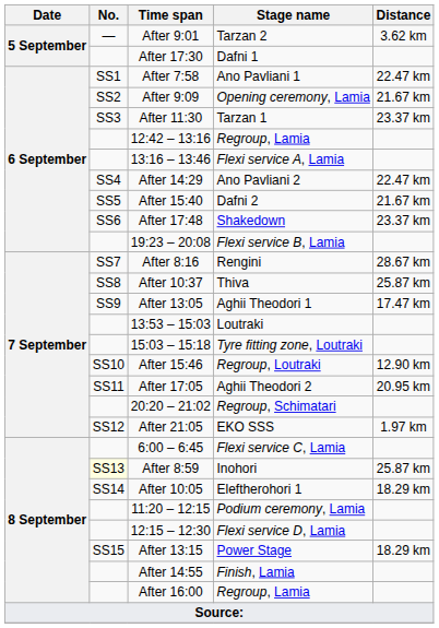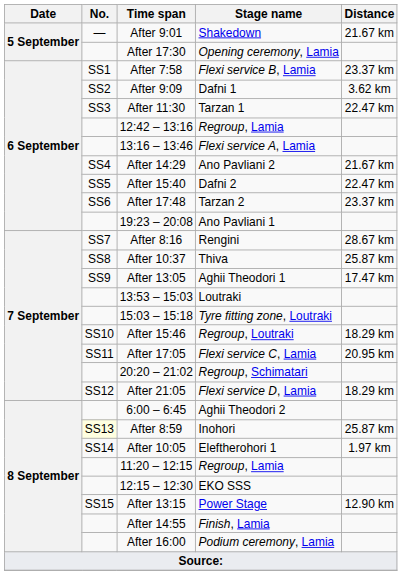After 9:01 | Stage name: Tarzan 2 -> Shakedown
After 9:01 | Distance: 3.62 km -> 21.67 km
After 17:30 | Stage name: Dafni 1 -> Opening ceremony, Lamia
After 7:58 | Stage name: Ano Pavliani 1 -> Flexi service B, Lamia
After 7:58 | Distance: 22.47 km -> 23.37 km
After 9:09 | Stage name: Opening ceremony, Lamia -> Dafni 1
After 9:09 | Distance: 21.67 km -> 3.62 km
After 11:30 | Distance: 23.37 km -> 22.47 km
After 14:29 | Distance: 22.47 km -> 21.67 km
After 15:40 | Distance: 21.67 km -> 22.47 km
After 17:48 | Stage name: Shakedown -> Tarzan 2
19:23 – 20:08 | Stage name: Flexi service B, Lamia -> Ano Pavliani 1
After 15:46 | Distance: 12.90 km -> 18.29 km
After 17:05 | Stage name: Aghii Theodori 2 -> Flexi service C, Lamia
After 21:05 | Stage name: EKO SSS -> Flexi service D, Lamia
After 21:05 | Distance: 1.97 km -> 18.29 km
6:00 – 6:45 | Stage name: Flexi service C, Lamia -> Aghii Theodori 2
After 10:05 | Distance: 18.29 km -> 1.97 km
11:20 – 12:15 | Stage name: Podium ceremony, Lamia -> Regroup, Lamia
12:15 – 12:30 | Stage name: Flexi service D, Lamia -> EKO SSS
After 13:15 | Distance: 18.29 km -> 12.90 km
After 16:00 | Stage name: Regroup, Lamia -> Podium ceremony, Lamia
